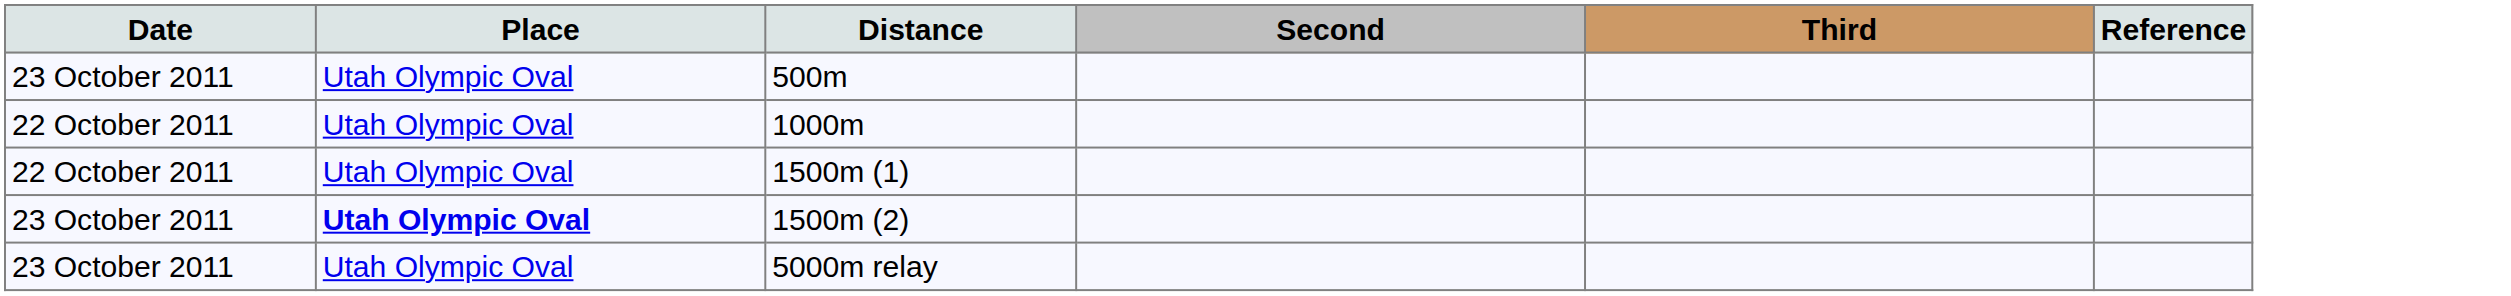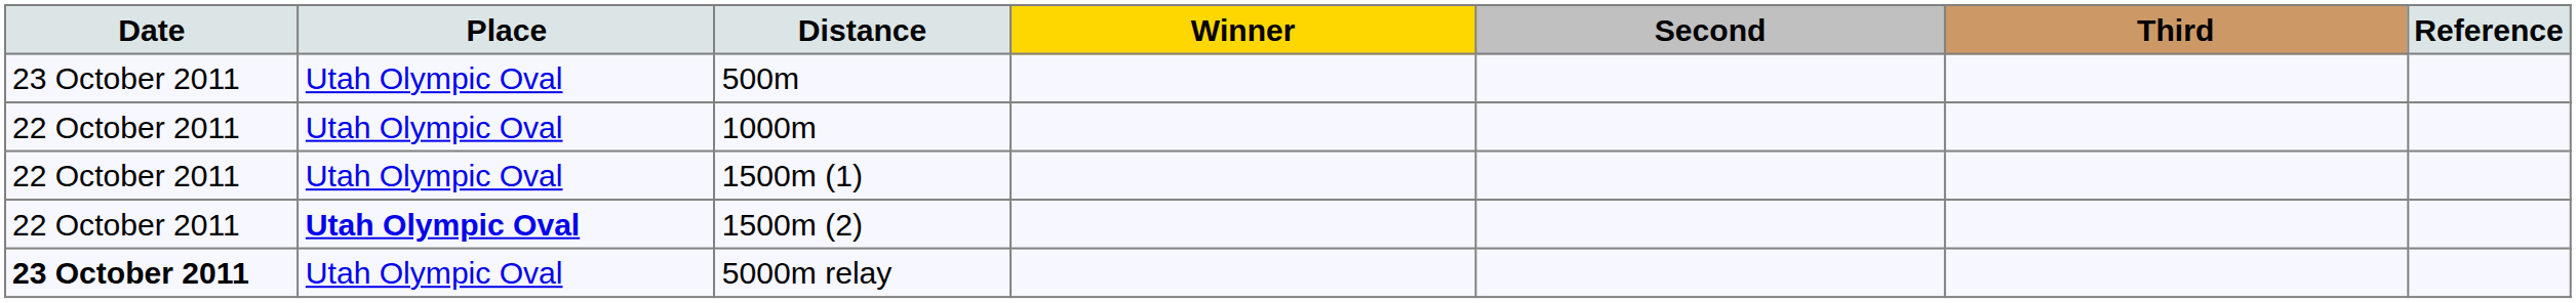+ column: Winner
1500m (2) | Date: 23 October 2011 -> 22 October 2011
5000m relay | Date: normal -> bold
